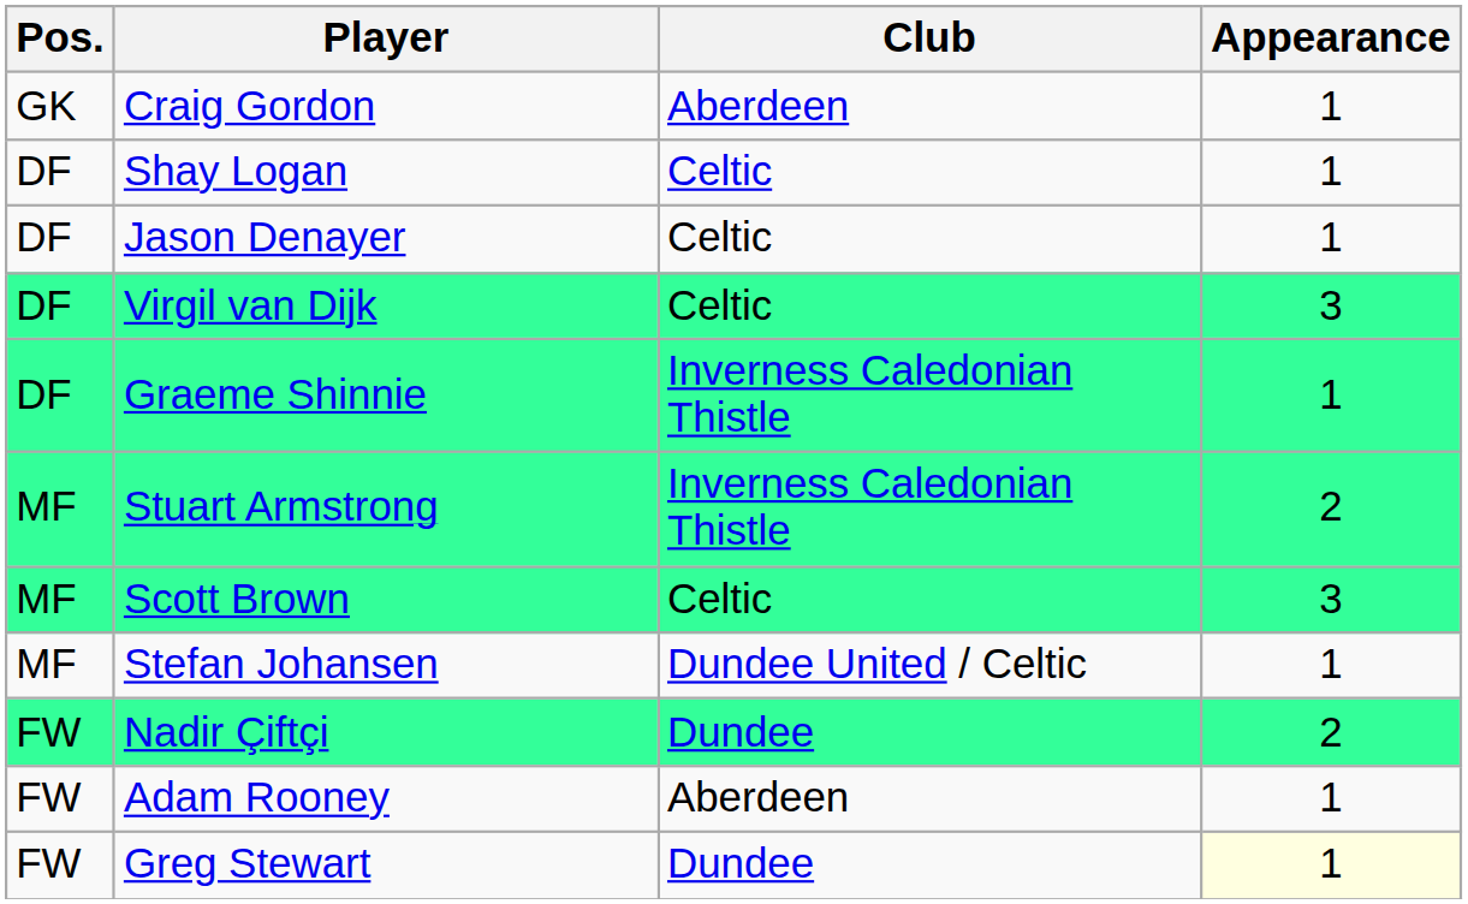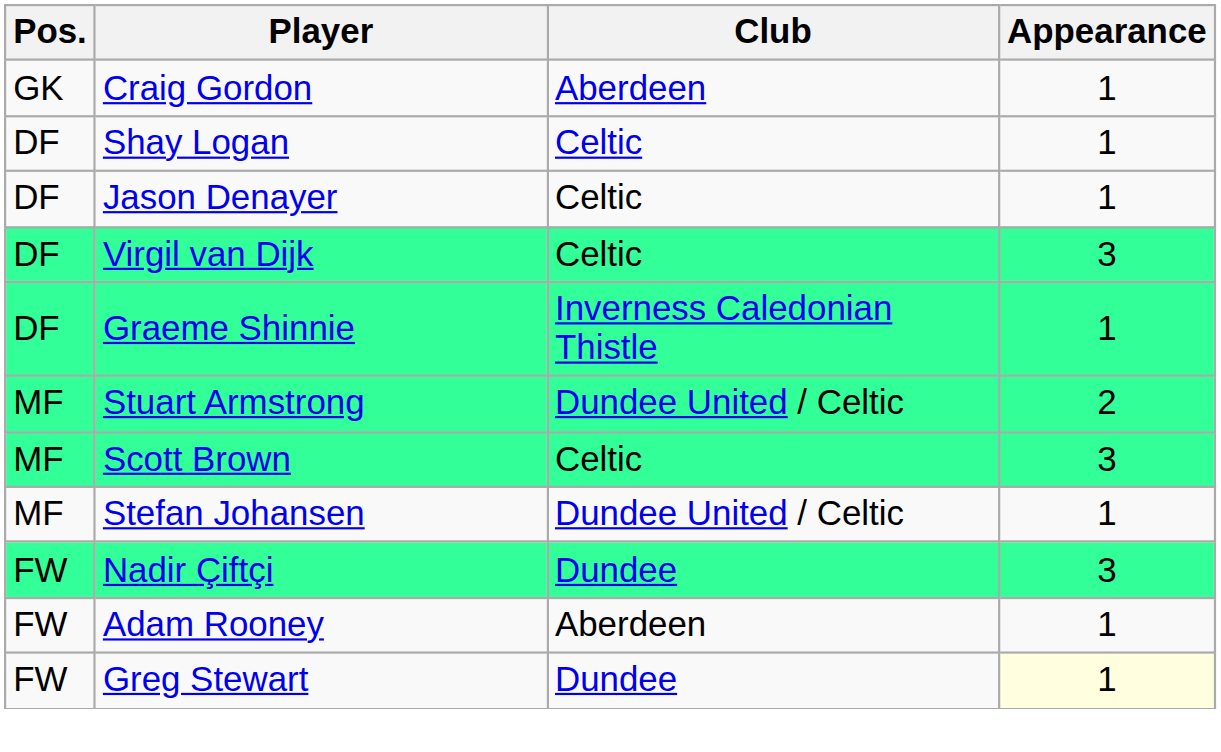Stuart Armstrong | Club: Inverness Caledonian Thistle -> Dundee United / Celtic
Nadir Çiftçi | Appearance: 2 -> 3
